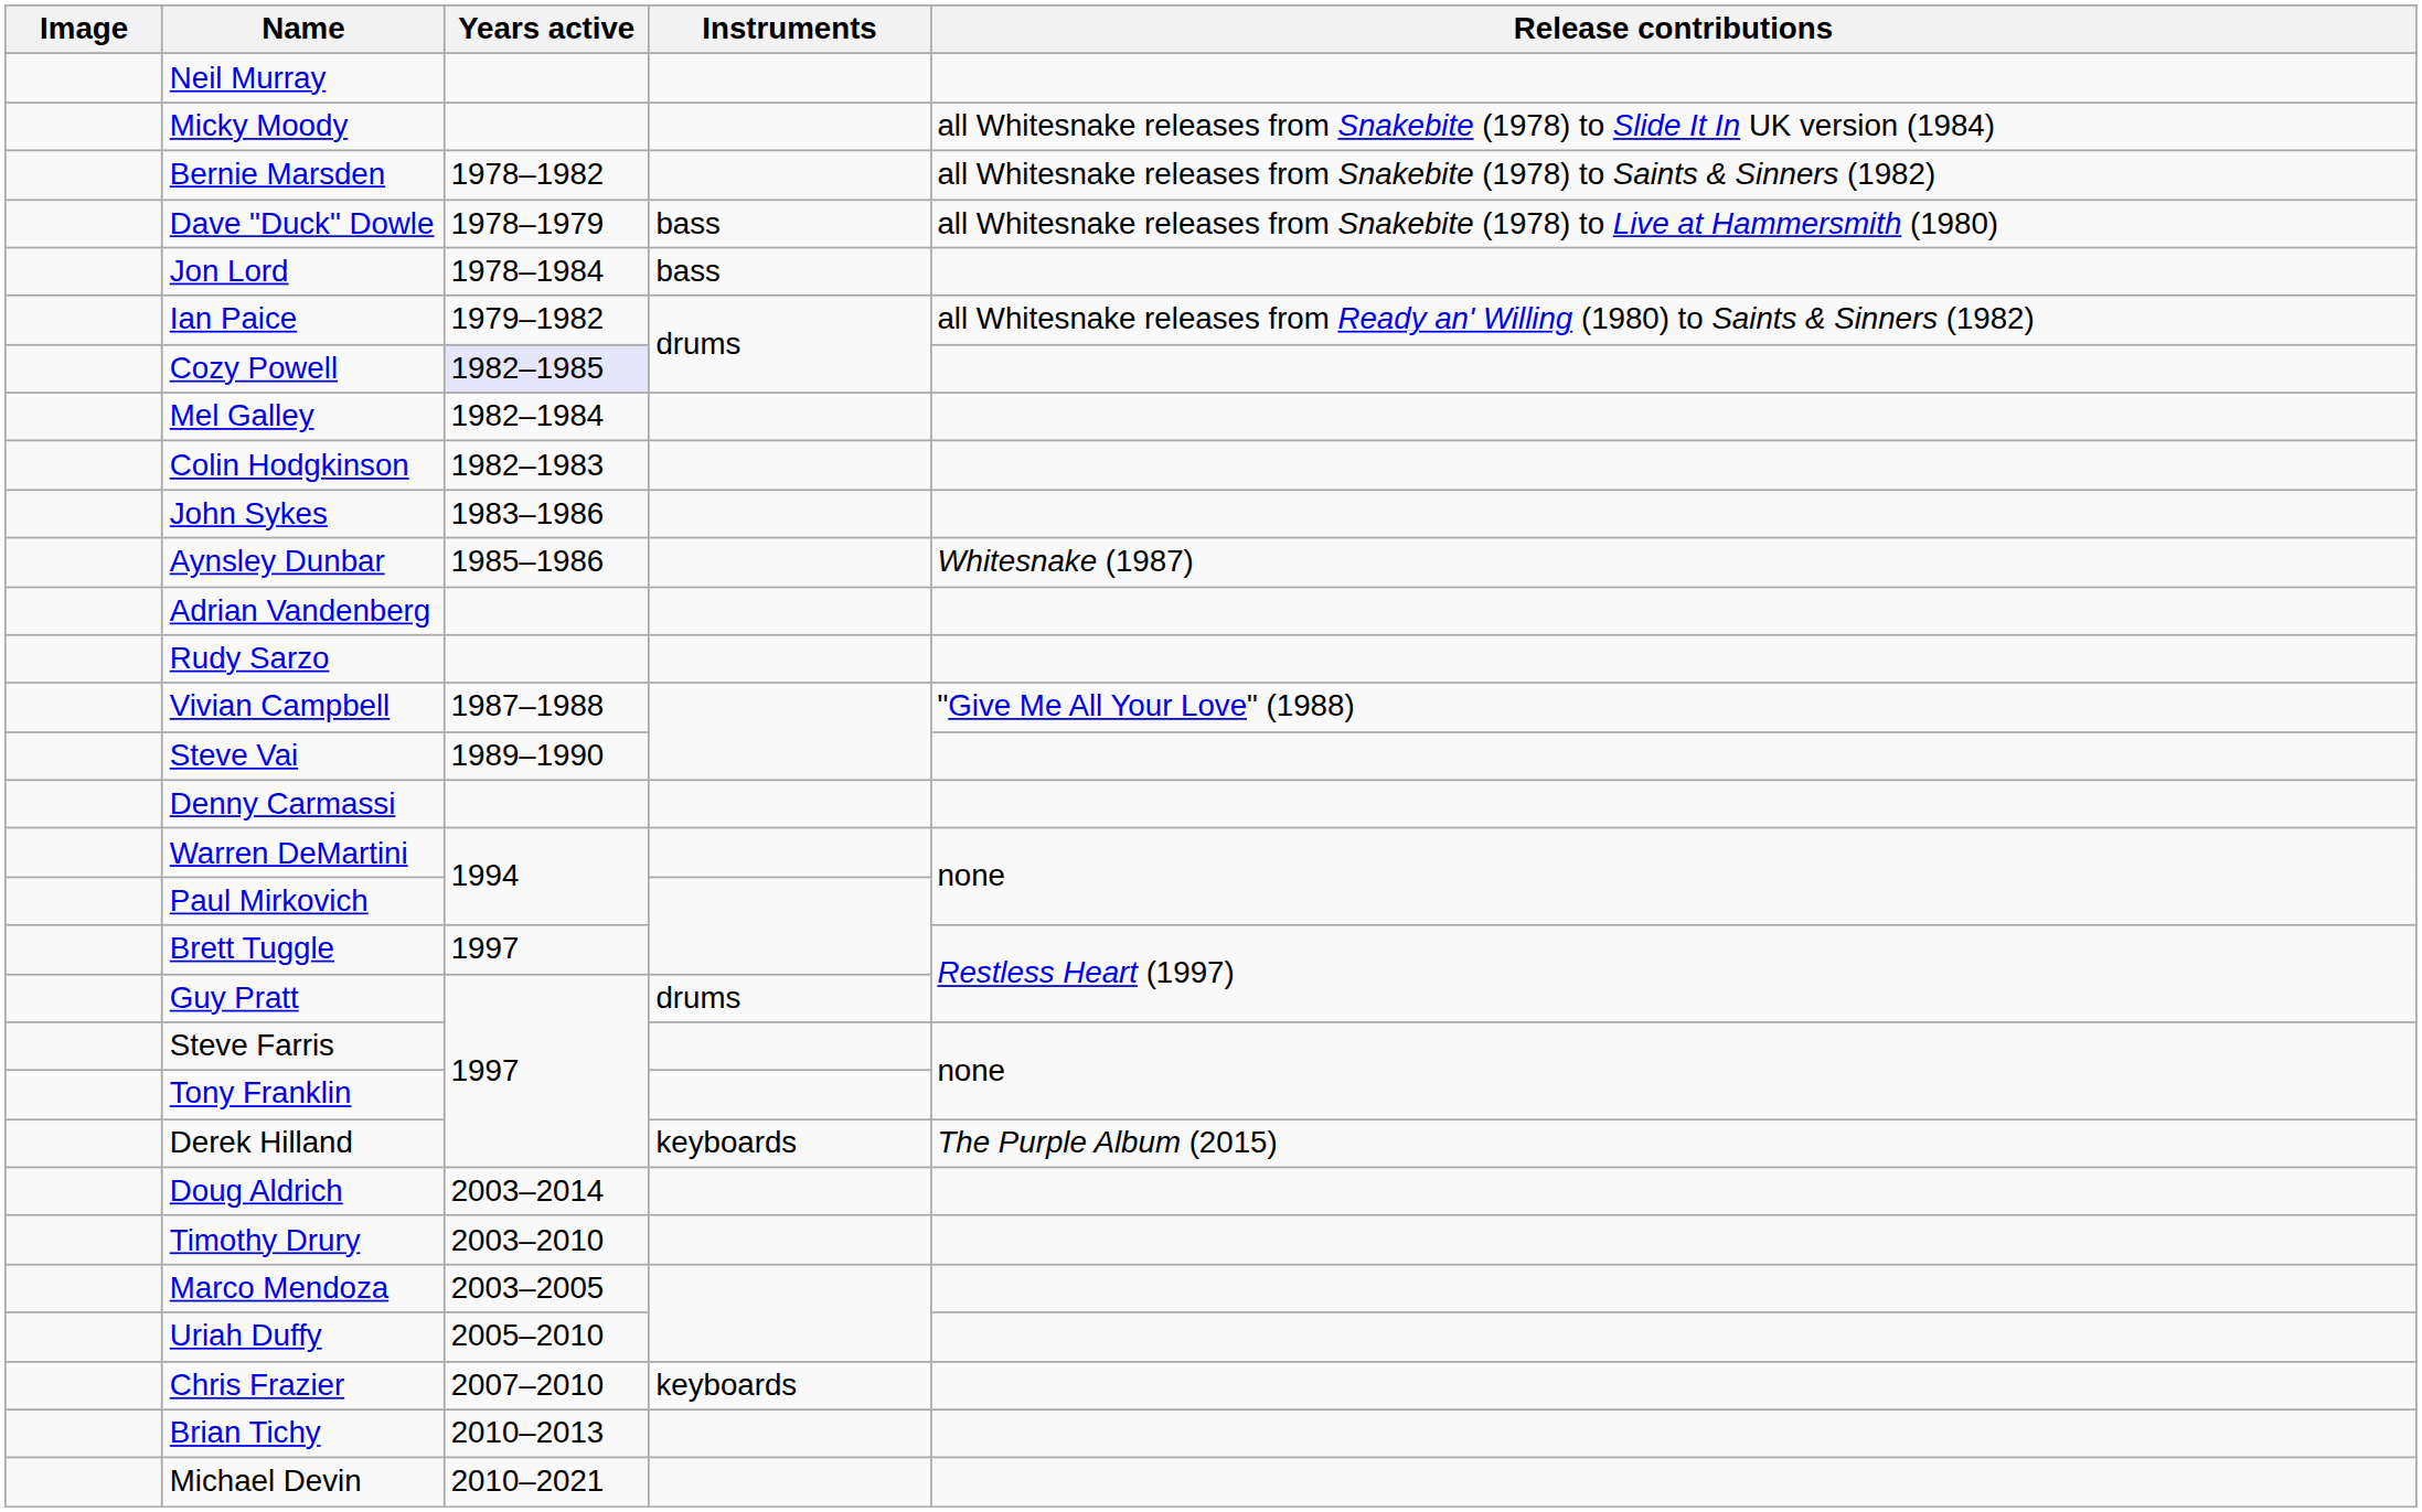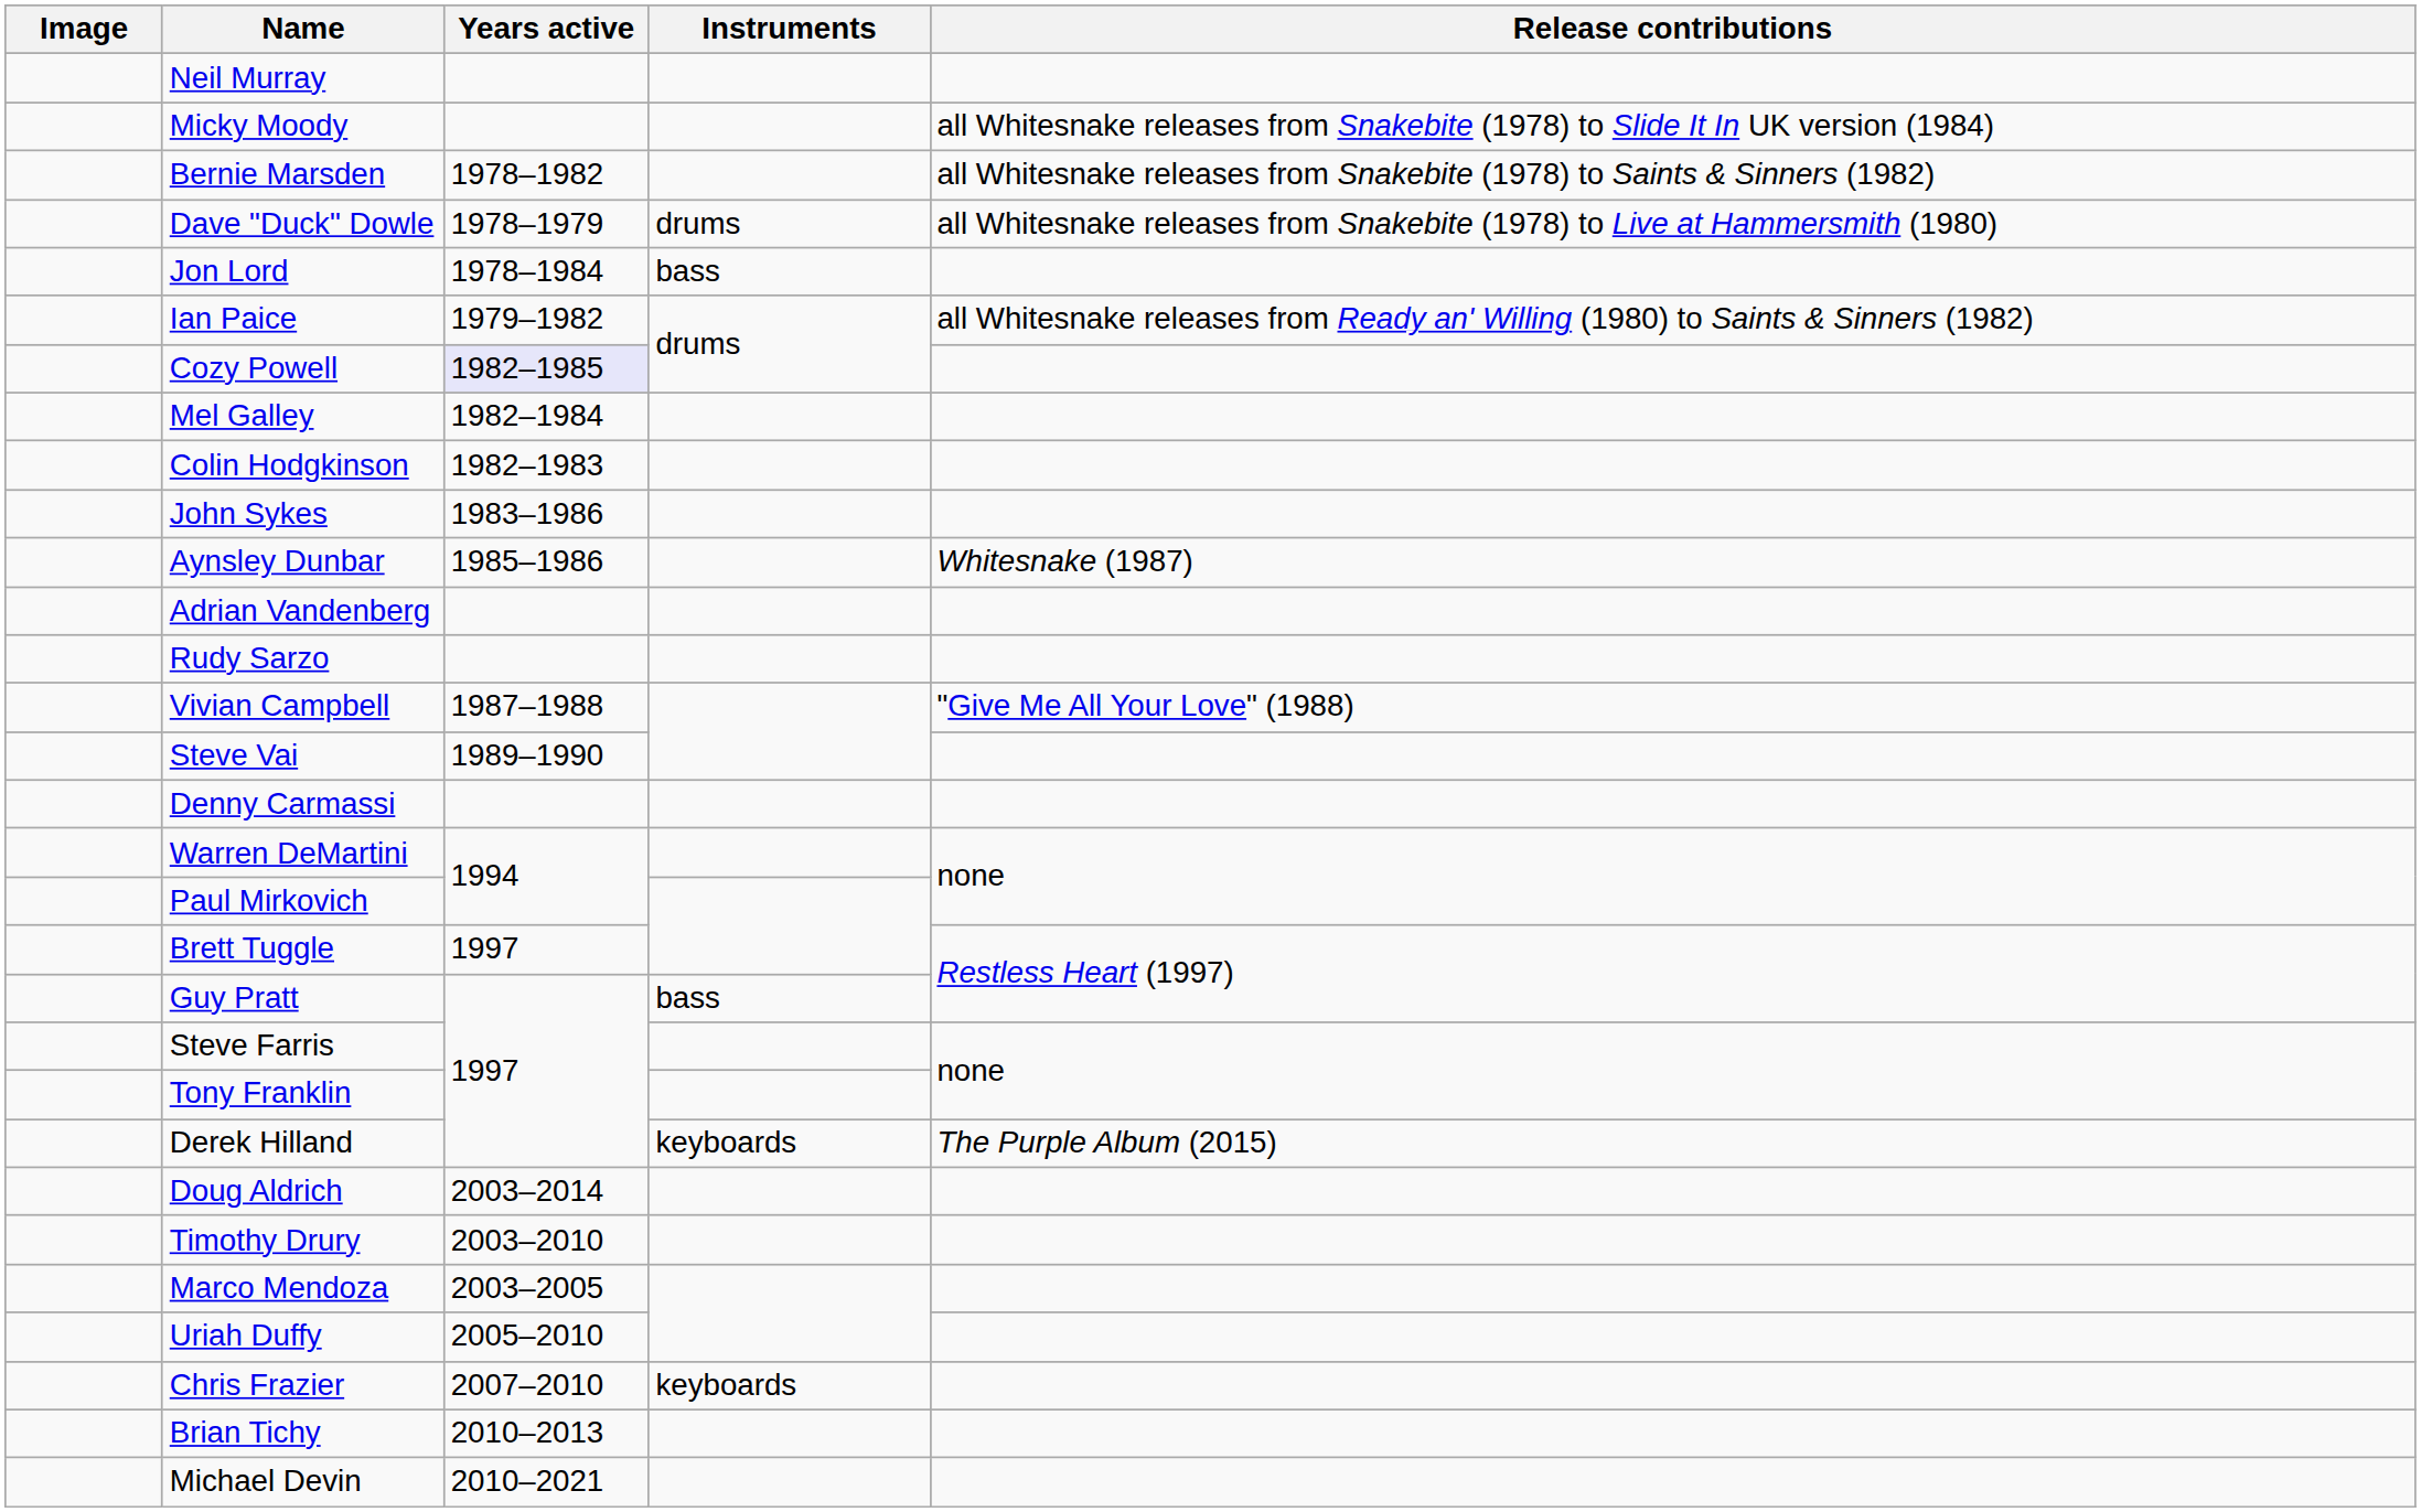Dave "Duck" Dowle | Instruments: bass -> drums
Guy Pratt | Instruments: drums -> bass
